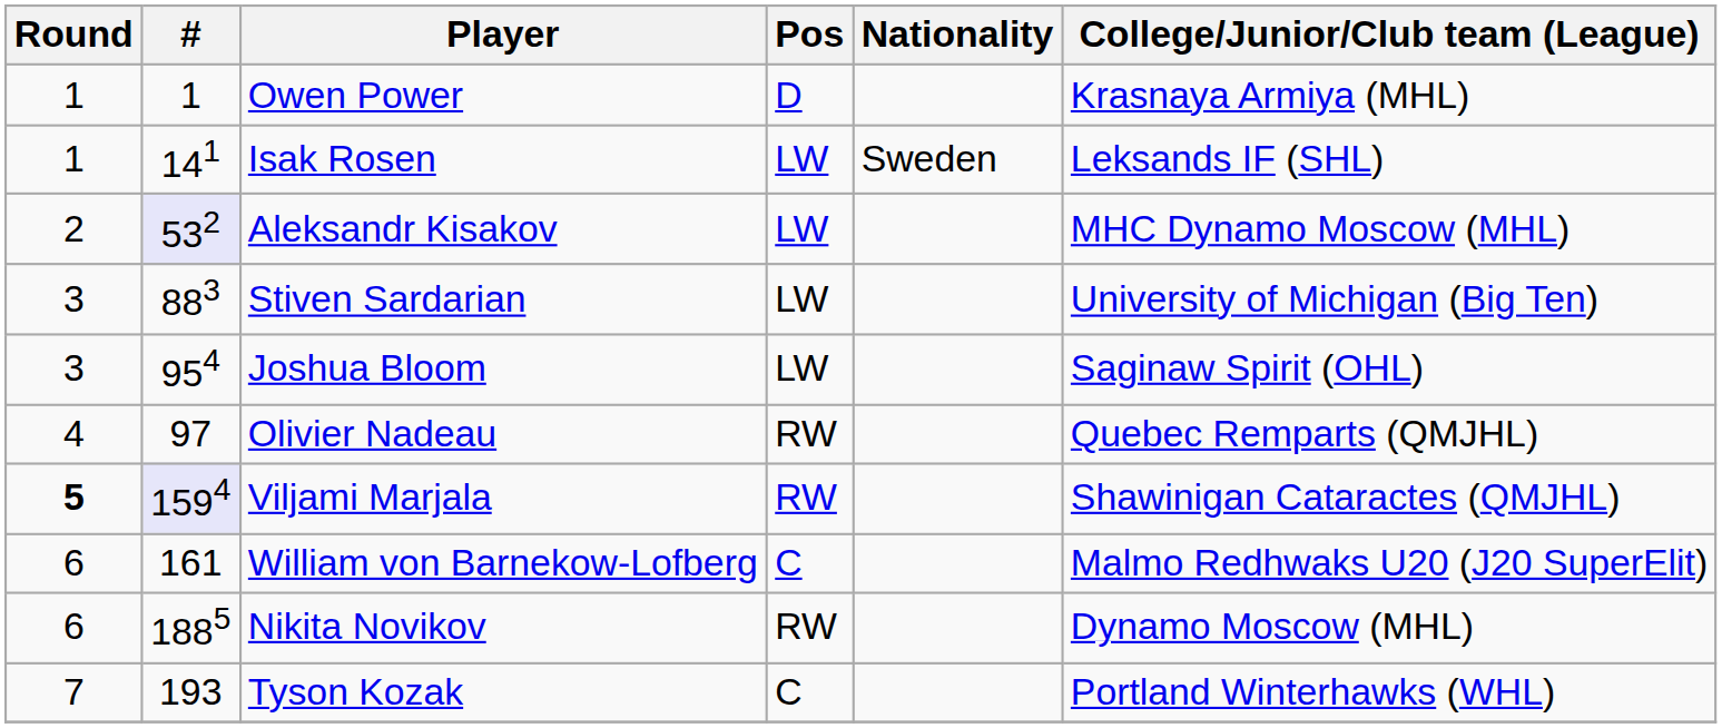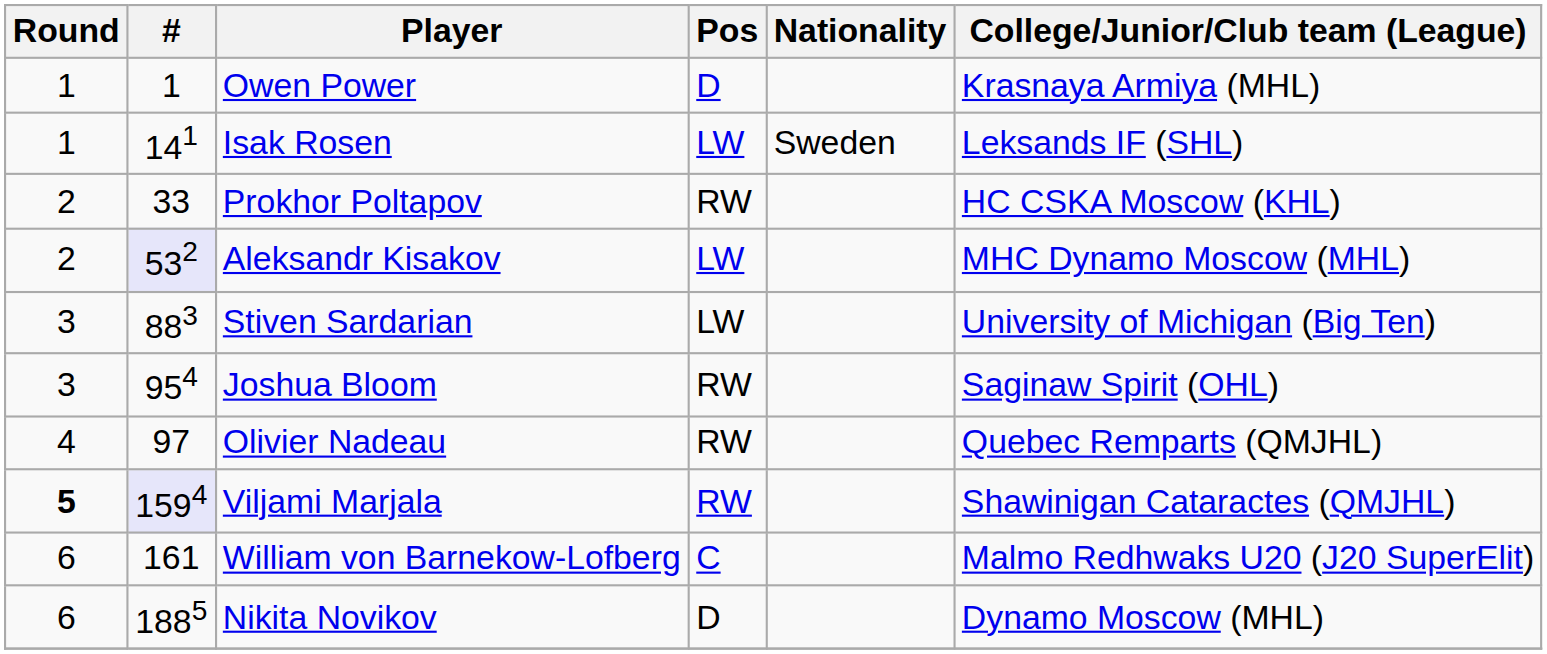+ row: 2 | 33 | Prokhor Poltapov | RW | HC CSKA Moscow (KHL)
Joshua Bloom | Pos: LW -> RW
Nikita Novikov | Pos: RW -> D
- row: 7 | 193 | Tyson Kozak | C | Portland Winterhawks (WHL)
